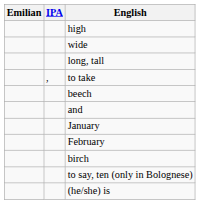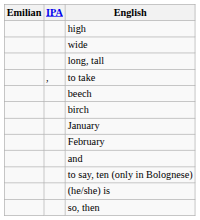rows swapped: birch <-> and
+ row: so, then
